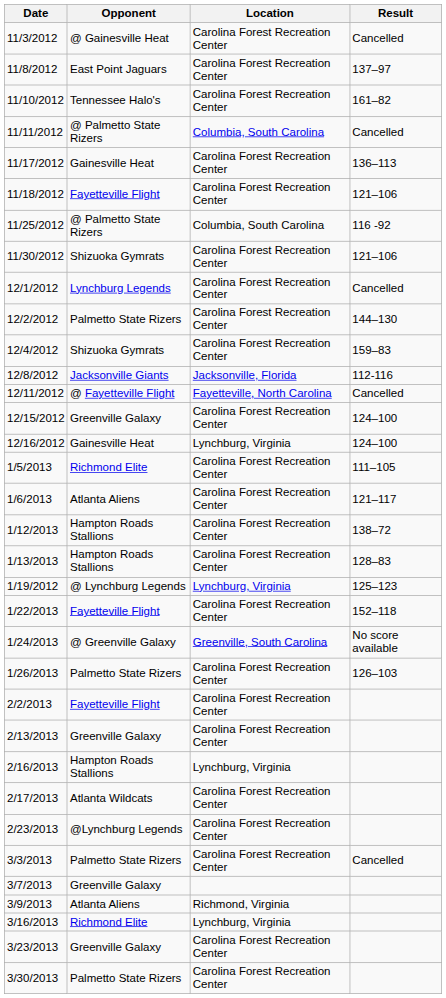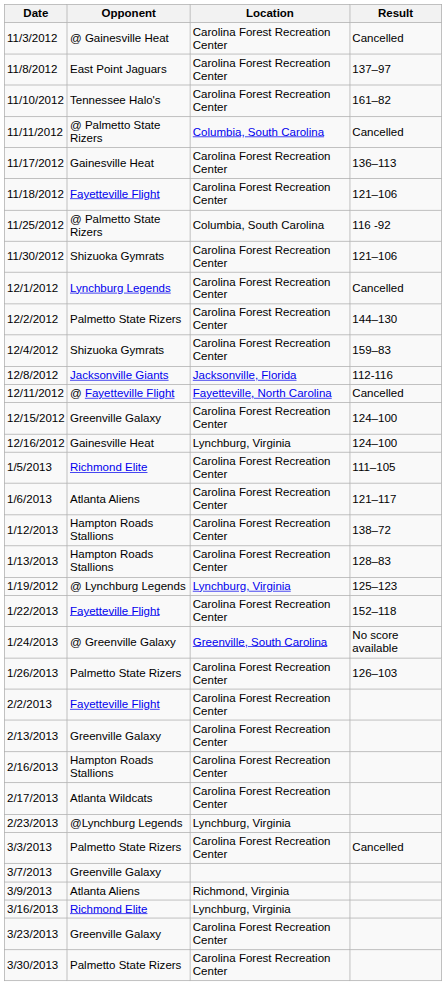2/16/2013 | Location: Lynchburg, Virginia -> Carolina Forest Recreation Center
2/23/2013 | Location: Carolina Forest Recreation Center -> Lynchburg, Virginia
